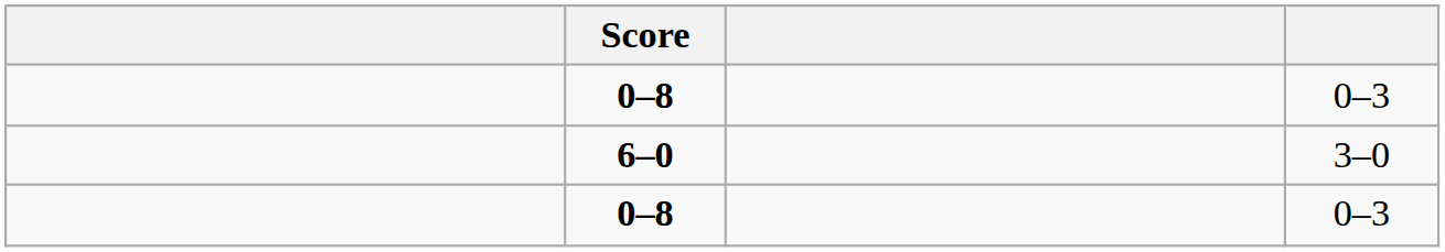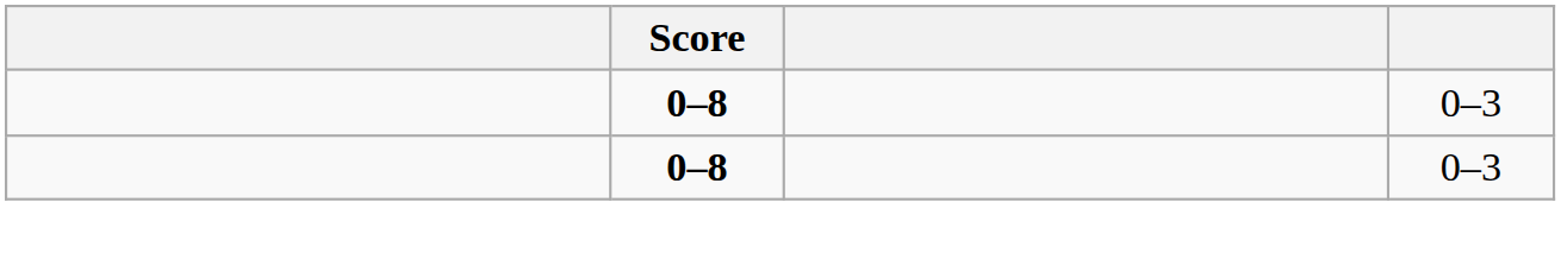- row: 6–0 | 3–0
